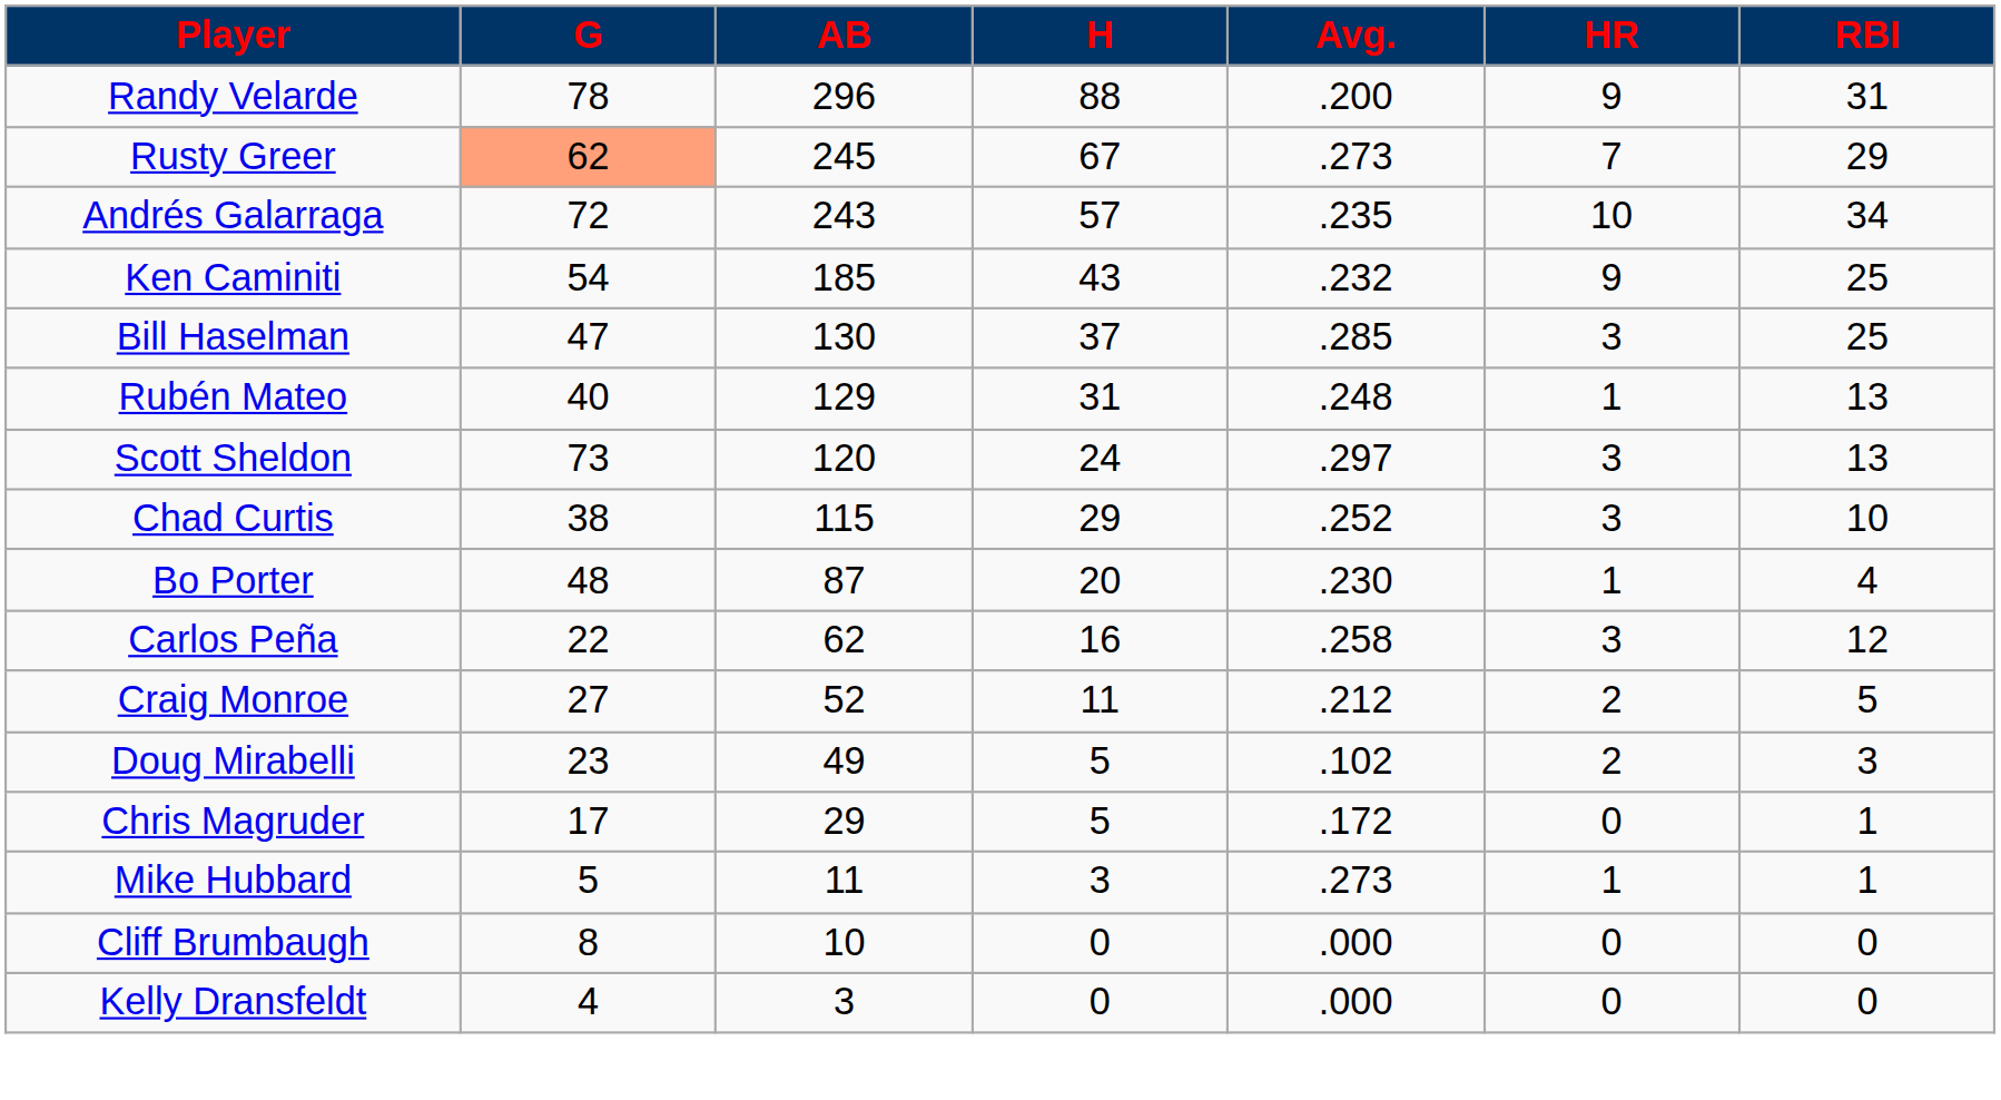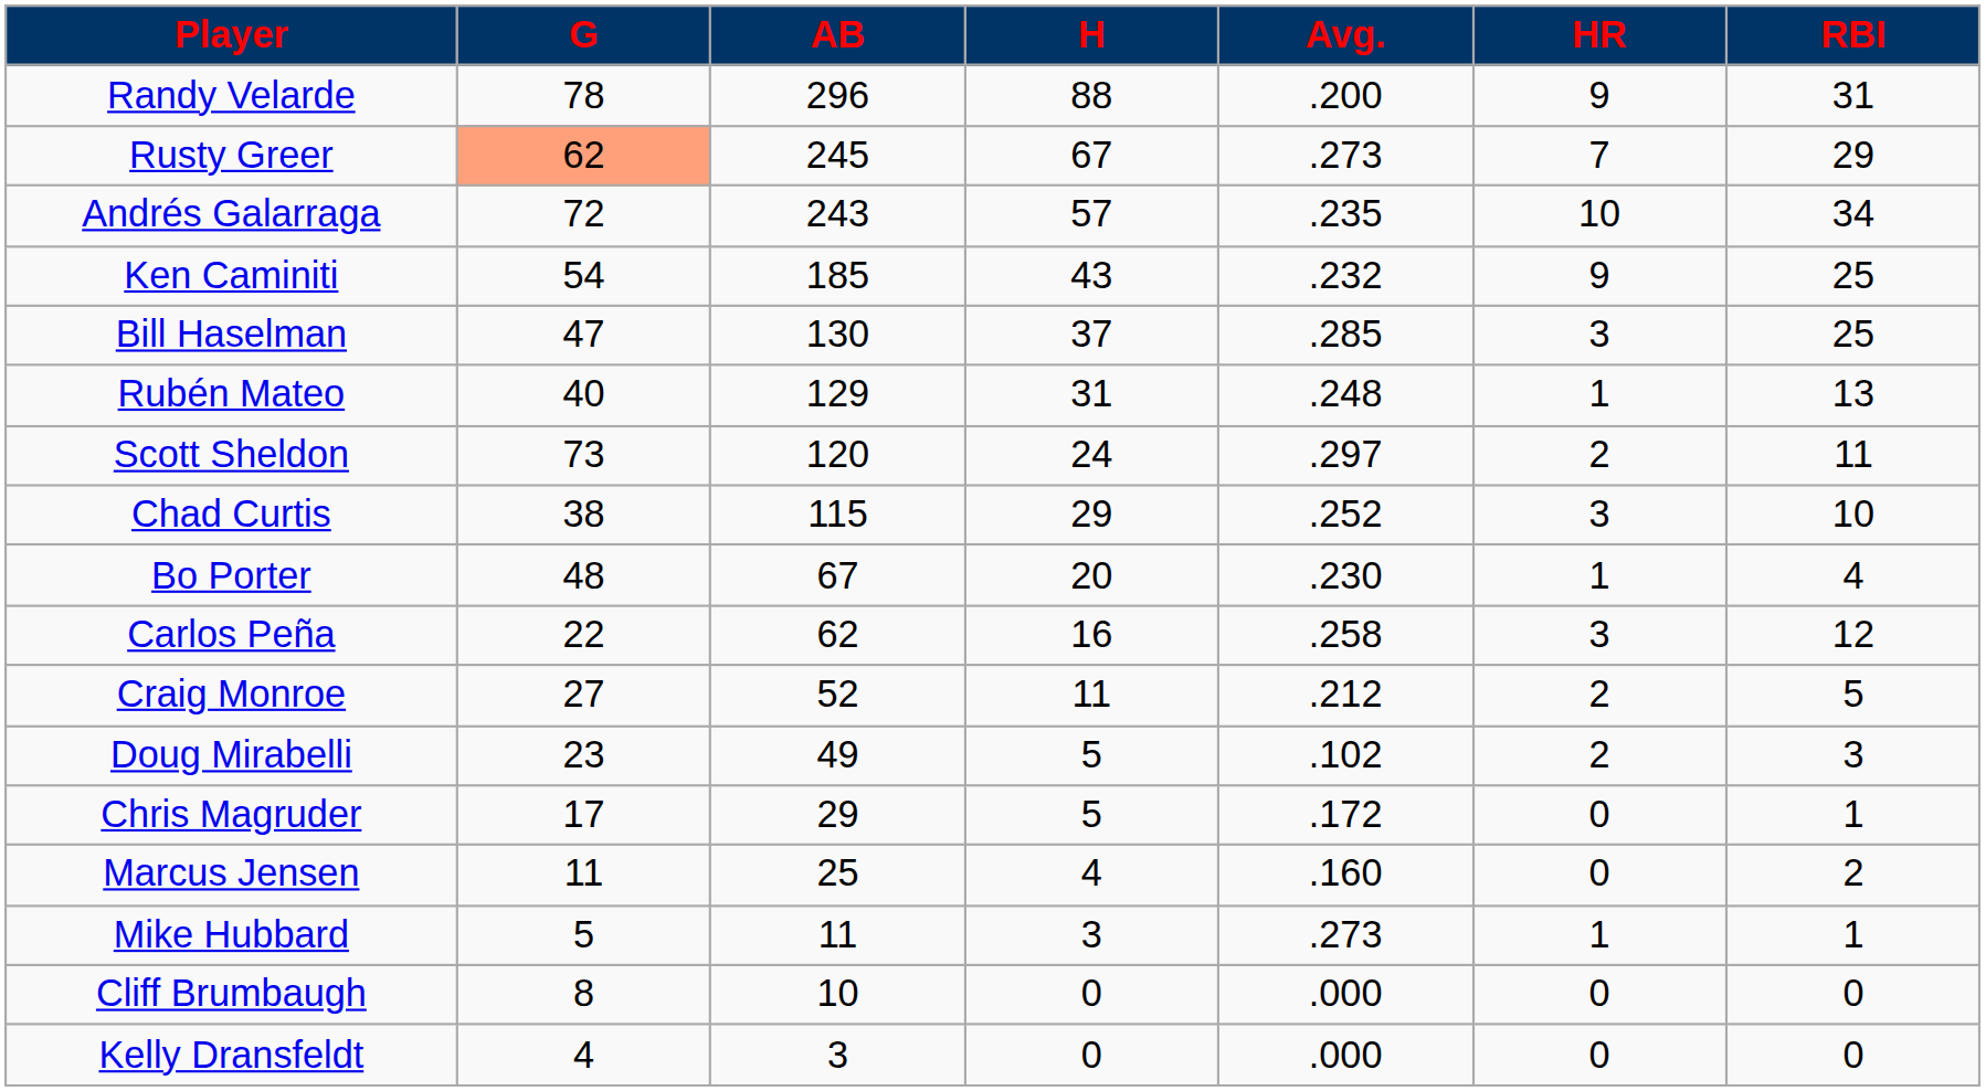Scott Sheldon | HR: 3 -> 2
Scott Sheldon | RBI: 13 -> 11
Bo Porter | AB: 87 -> 67
+ row: Marcus Jensen | 11 | 25 | 4 | .160 | 0 | 2
